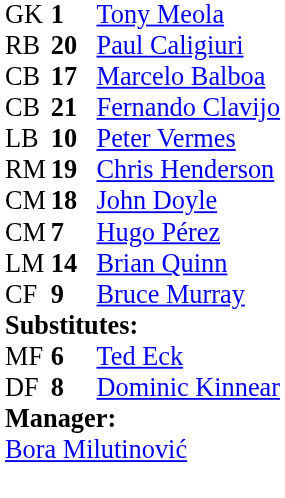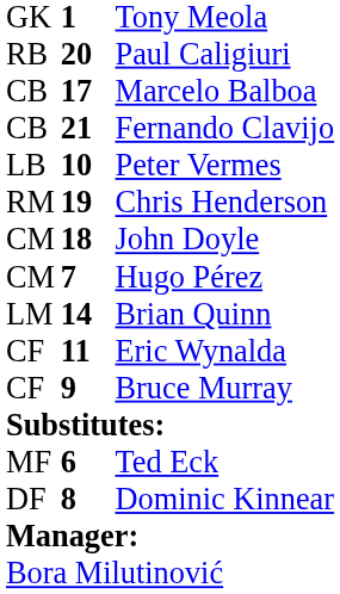+ row: CF | 11 | Eric Wynalda
